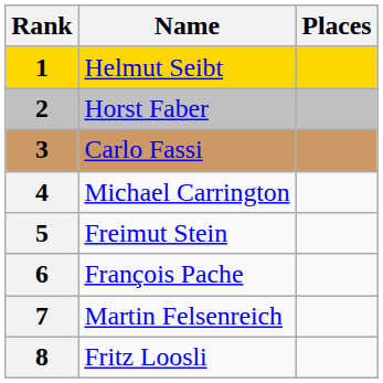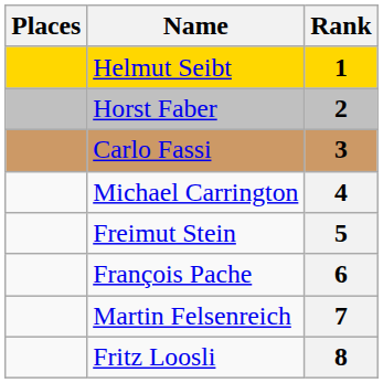columns swapped: Rank <-> Places
